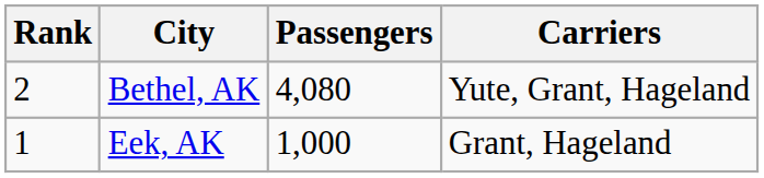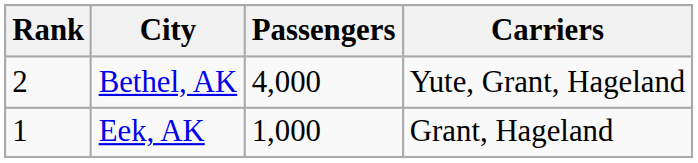Bethel, AK | Passengers: 4,080 -> 4,000
